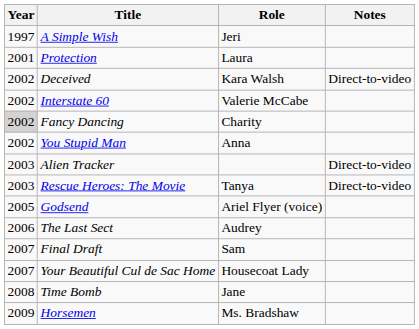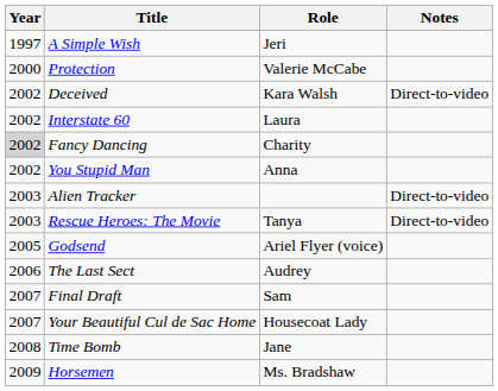Protection | Year: 2001 -> 2000
Protection | Role: Laura -> Valerie McCabe
Interstate 60 | Role: Valerie McCabe -> Laura
